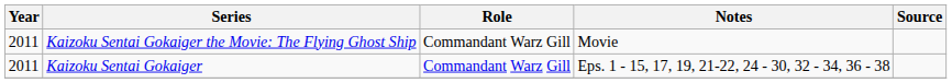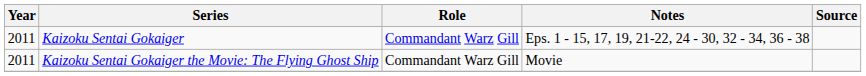rows swapped: Kaizoku Sentai Gokaiger <-> Kaizoku Sentai Gokaiger the Movie: The Flying Ghost Ship
